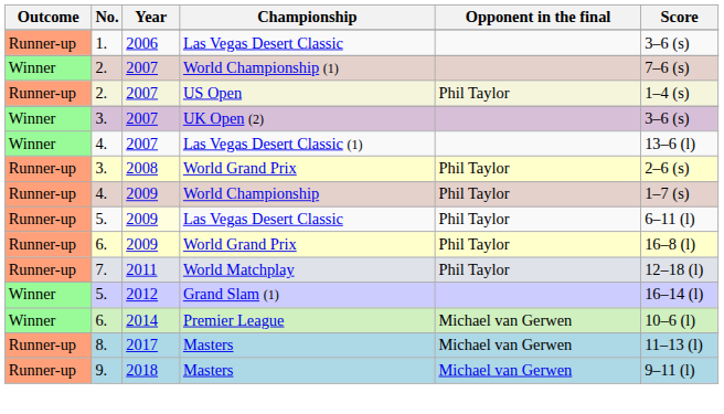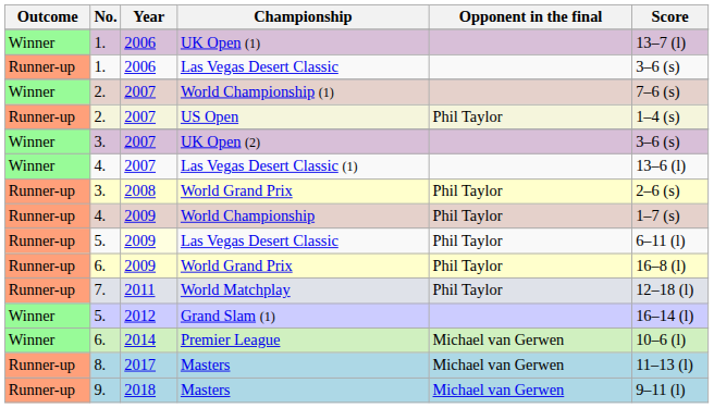+ row: Winner | 1. | 2006 | UK Open (1) | 13–7 (l)
